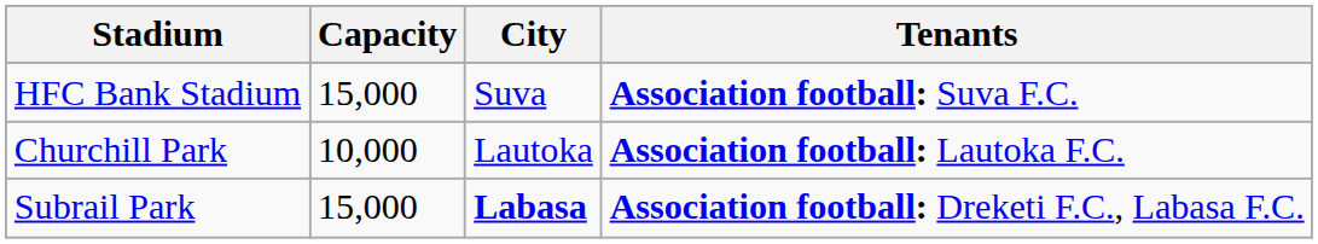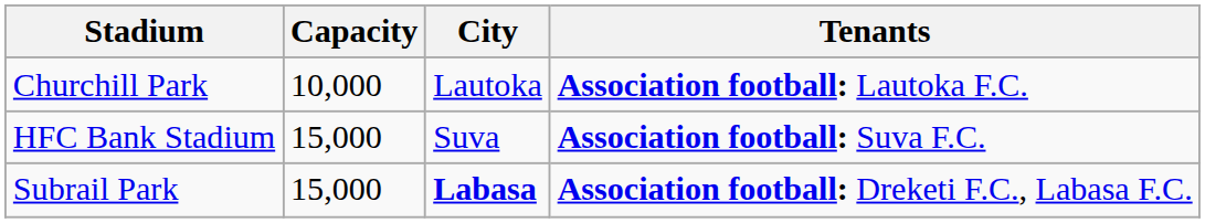rows swapped: HFC Bank Stadium <-> Churchill Park
